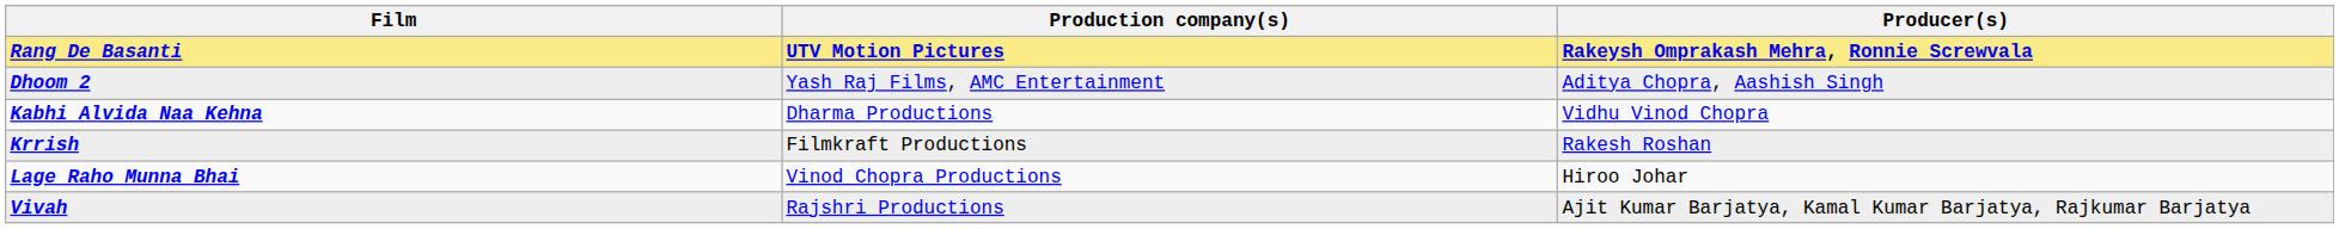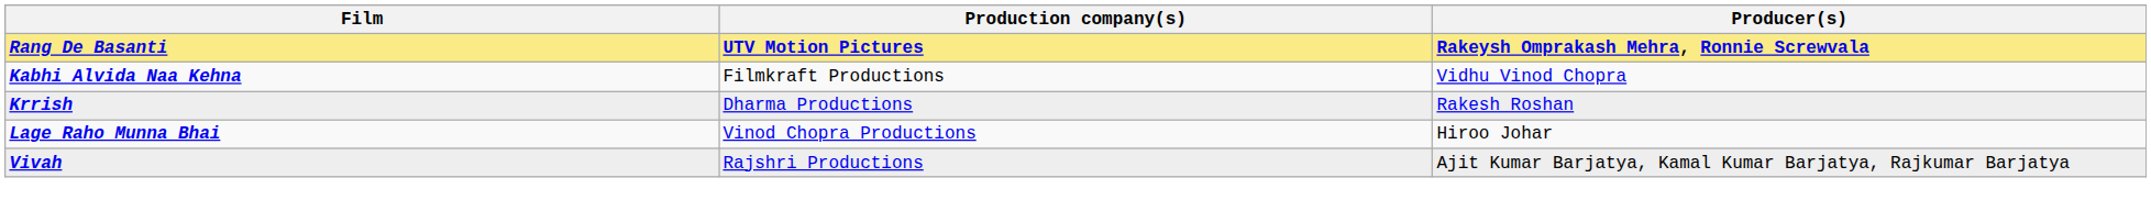- row: Dhoom 2 | Yash Raj Films, AMC Entertainment | Aditya Chopra, Aashish Singh
Kabhi Alvida Naa Kehna | Production company(s): Dharma Productions -> Filmkraft Productions
Krrish | Production company(s): Filmkraft Productions -> Dharma Productions
